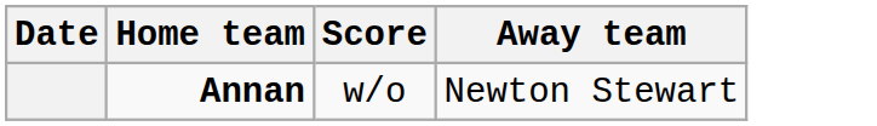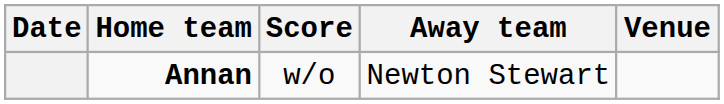+ column: Venue
